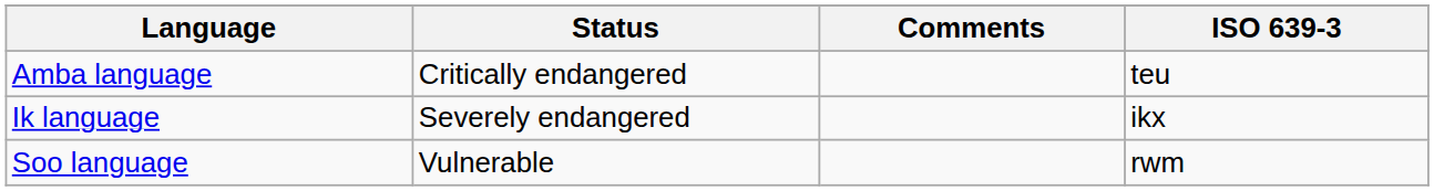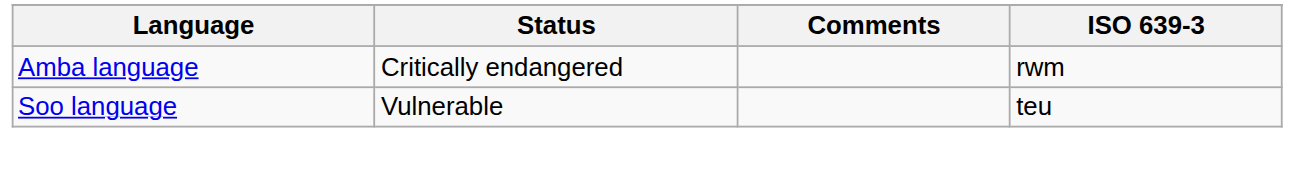Amba language | ISO 639-3: teu -> rwm
- row: Ik language | Severely endangered | ikx
Soo language | ISO 639-3: rwm -> teu
